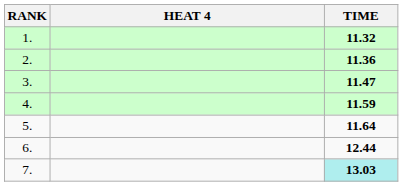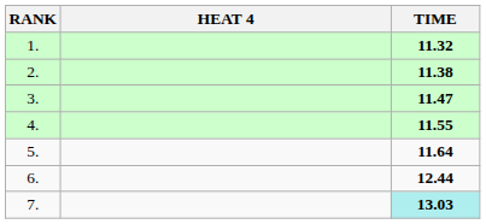2. | TIME: 11.36 -> 11.38
4. | TIME: 11.59 -> 11.55
